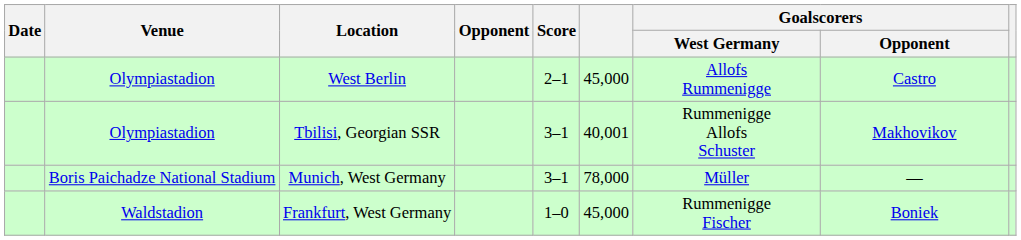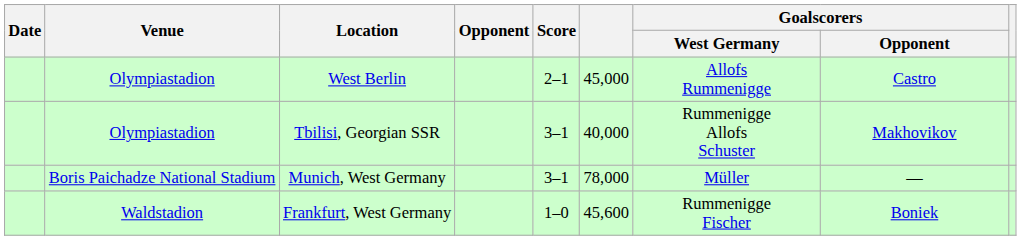Tbilisi, Georgian SSR | column 6: 40,001 -> 40,000
Frankfurt, West Germany | column 6: 45,000 -> 45,600
